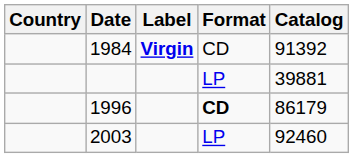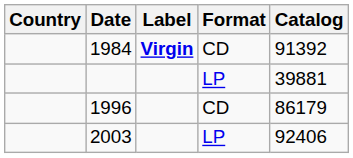1996 | Format: bold -> normal
2003 | Catalog: 92460 -> 92406
